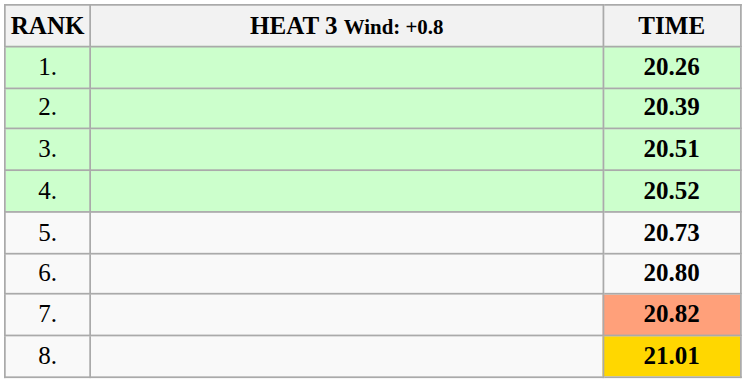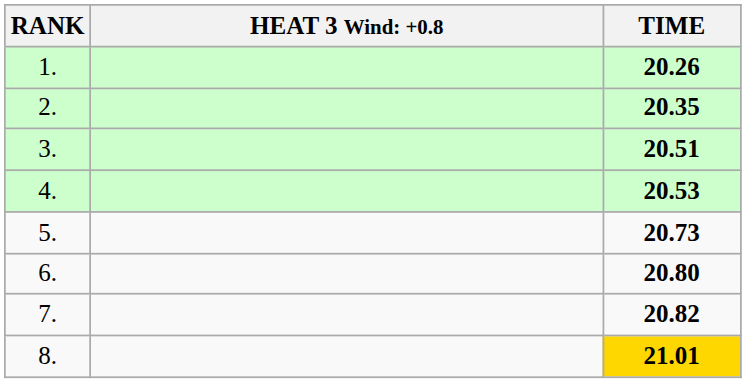2. | TIME: 20.39 -> 20.35
4. | TIME: 20.52 -> 20.53
7. | TIME: lightsalmon background -> no background
